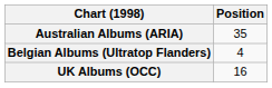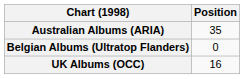Belgian Albums (Ultratop Flanders) | Position: 4 -> 0
